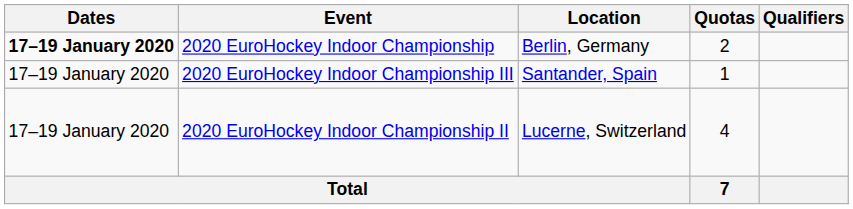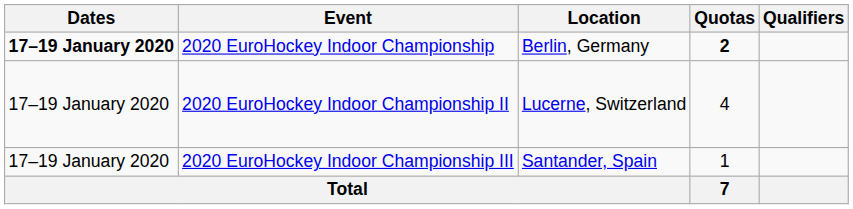2020 EuroHockey Indoor Championship | Quotas: normal -> bold
rows swapped: 2020 EuroHockey Indoor Championship II <-> 2020 EuroHockey Indoor Championship III
